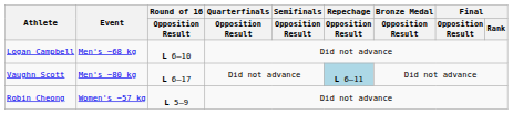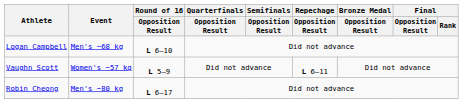Vaughn Scott | Event: Men's −80 kg -> Women's −57 kg
Vaughn Scott | Round of 16 / Opposition Result: L 6–17 -> L 5–9
Vaughn Scott | Repechage / Opposition Result: lightblue background -> no background
Robin Cheong | Event: Women's −57 kg -> Men's −80 kg
Robin Cheong | Round of 16 / Opposition Result: L 5–9 -> L 6–17
